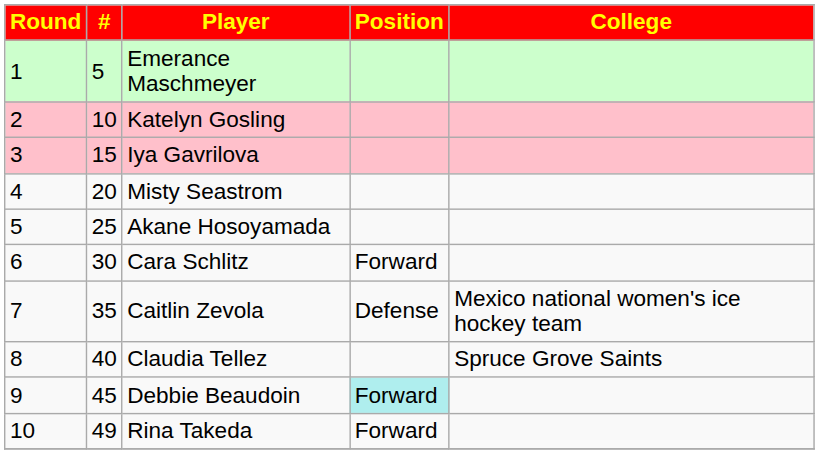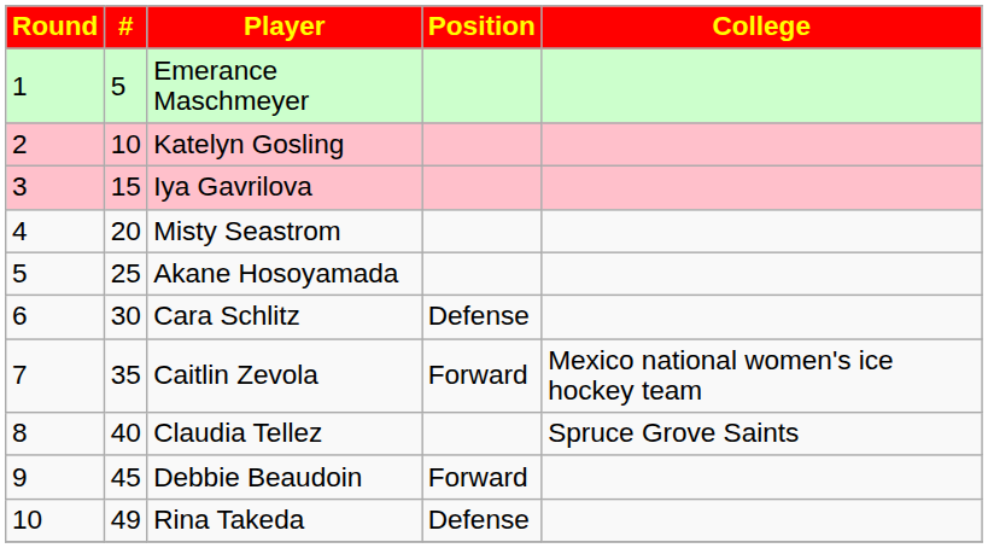Cara Schlitz | Position: Forward -> Defense
Caitlin Zevola | Position: Defense -> Forward
Debbie Beaudoin | Position: paleturquoise background -> no background
Rina Takeda | Position: Forward -> Defense
